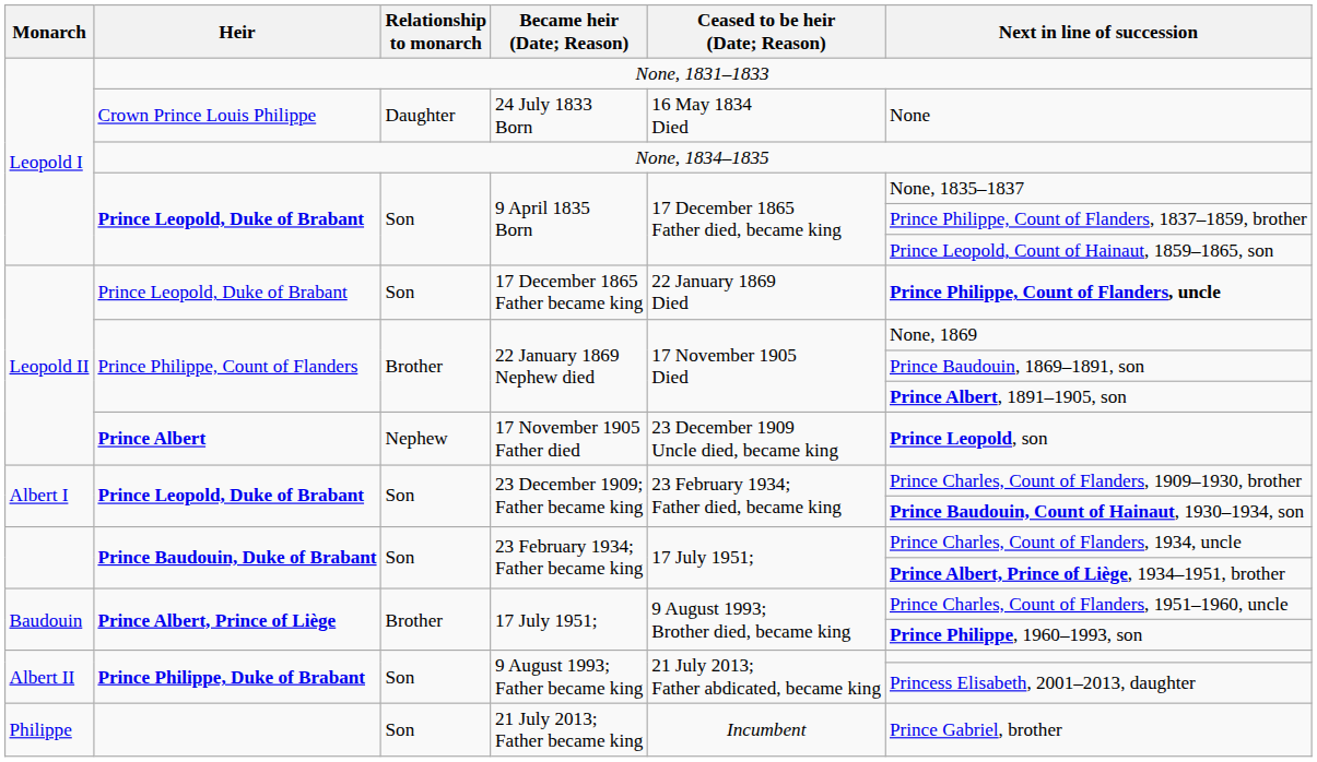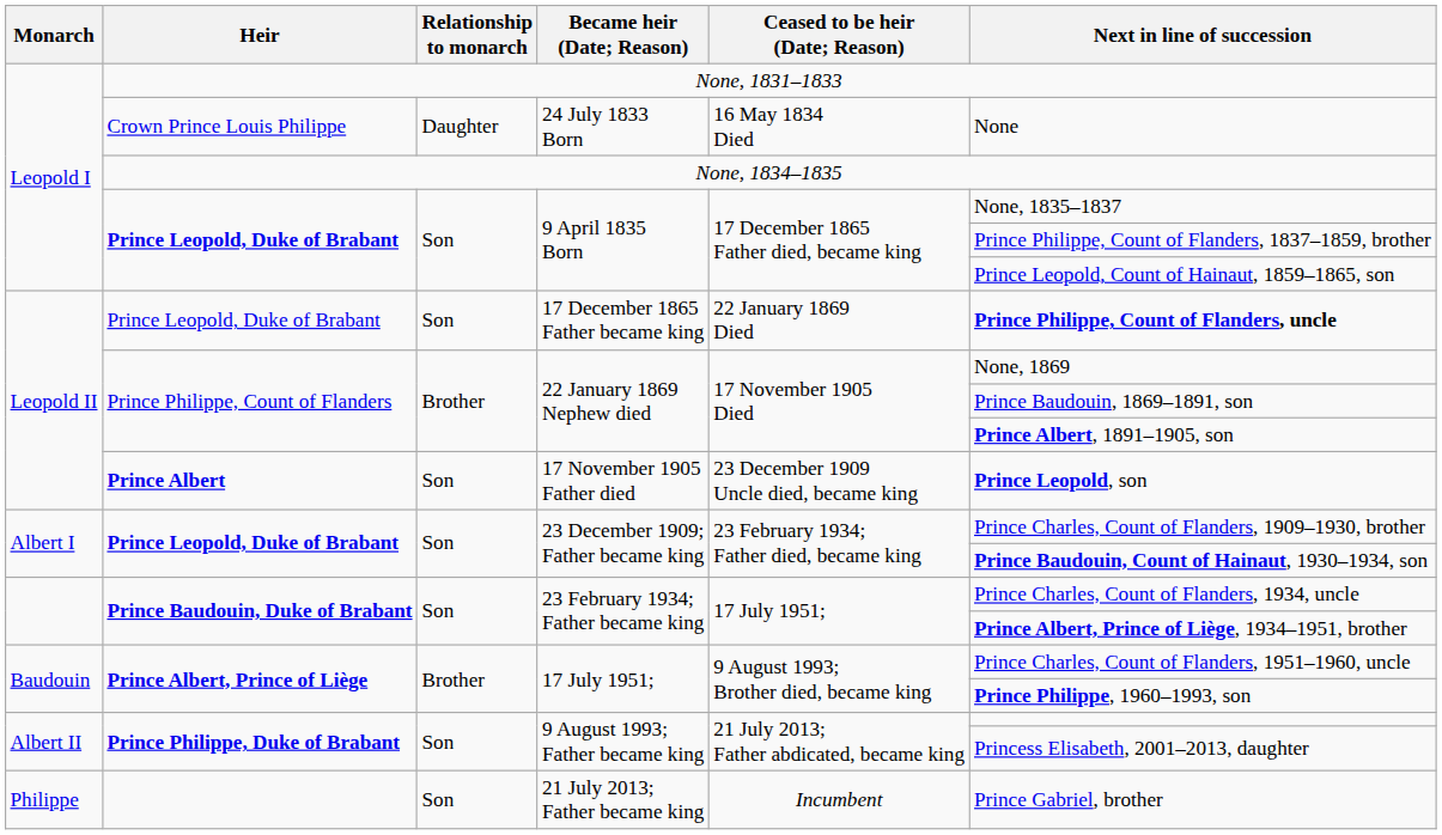17 November 1905 Father died | Relationship to monarch: Nephew -> Son
